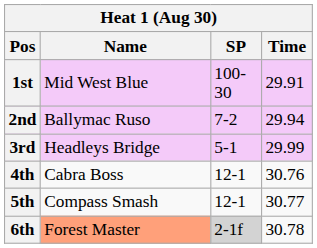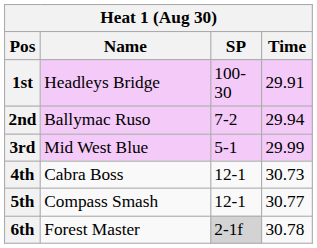1st | Name: Mid West Blue -> Headleys Bridge
3rd | Name: Headleys Bridge -> Mid West Blue
4th | Time: 30.76 -> 30.73
6th | Name: lightsalmon background -> no background
